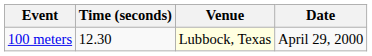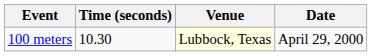100 meters | Time (seconds): 12.30 -> 10.30
